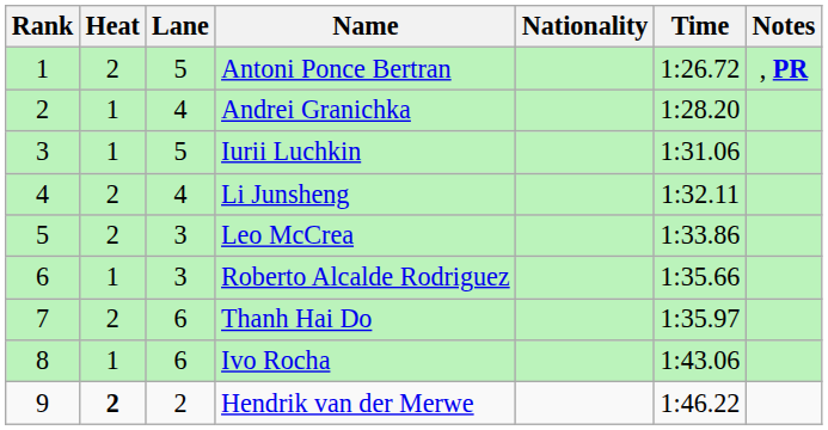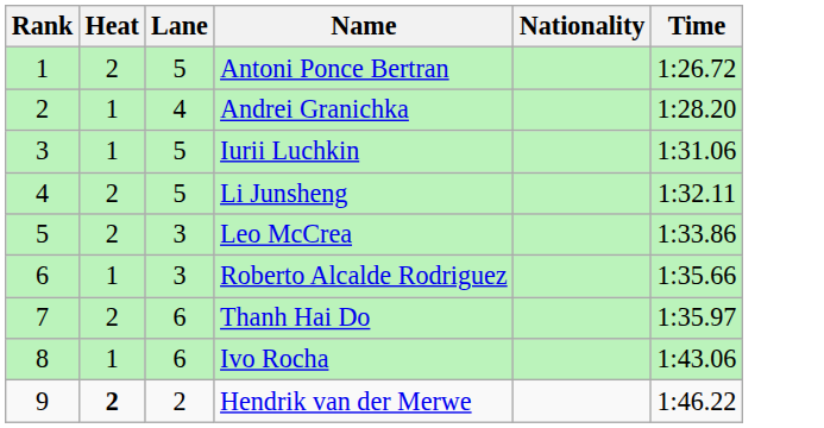- column: Notes | , PR
Li Junsheng | Lane: 4 -> 5
